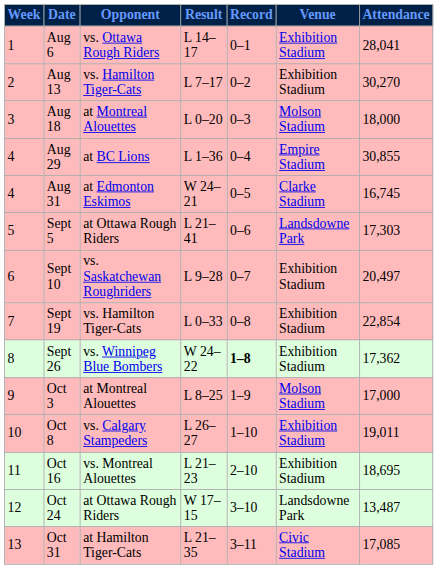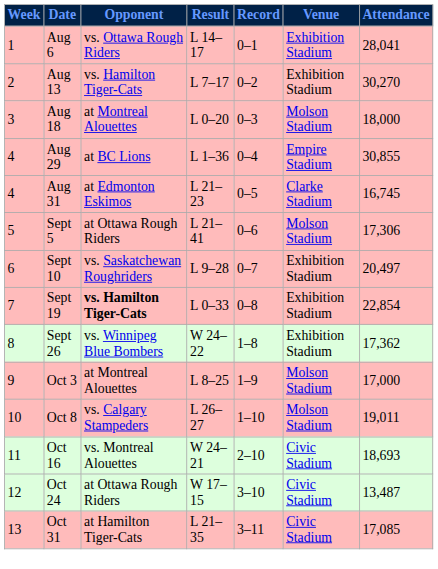Aug 31 | Result: W 24–21 -> L 21–23
Sept 5 | Venue: Landsdowne Park -> Molson Stadium
Sept 5 | Attendance: 17,303 -> 17,306
Sept 19 | Opponent: normal -> bold
Sept 26 | Record: bold -> normal
Oct 8 | Venue: Exhibition Stadium -> Molson Stadium
Oct 16 | Result: L 21–23 -> W 24–21
Oct 16 | Venue: Exhibition Stadium -> Civic Stadium
Oct 16 | Attendance: 18,695 -> 18,693
Oct 24 | Venue: Landsdowne Park -> Civic Stadium
